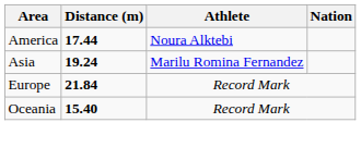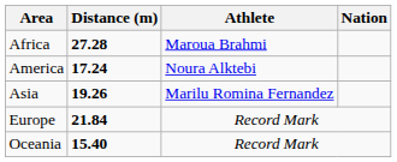+ row: Africa | 27.28 | Maroua Brahmi
America | Distance (m): 17.44 -> 17.24
Asia | Distance (m): 19.24 -> 19.26
